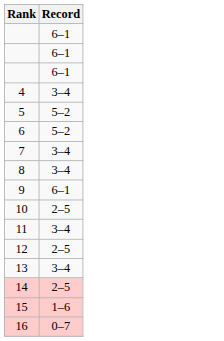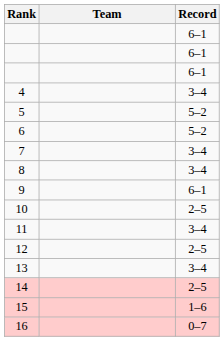+ column: Team
